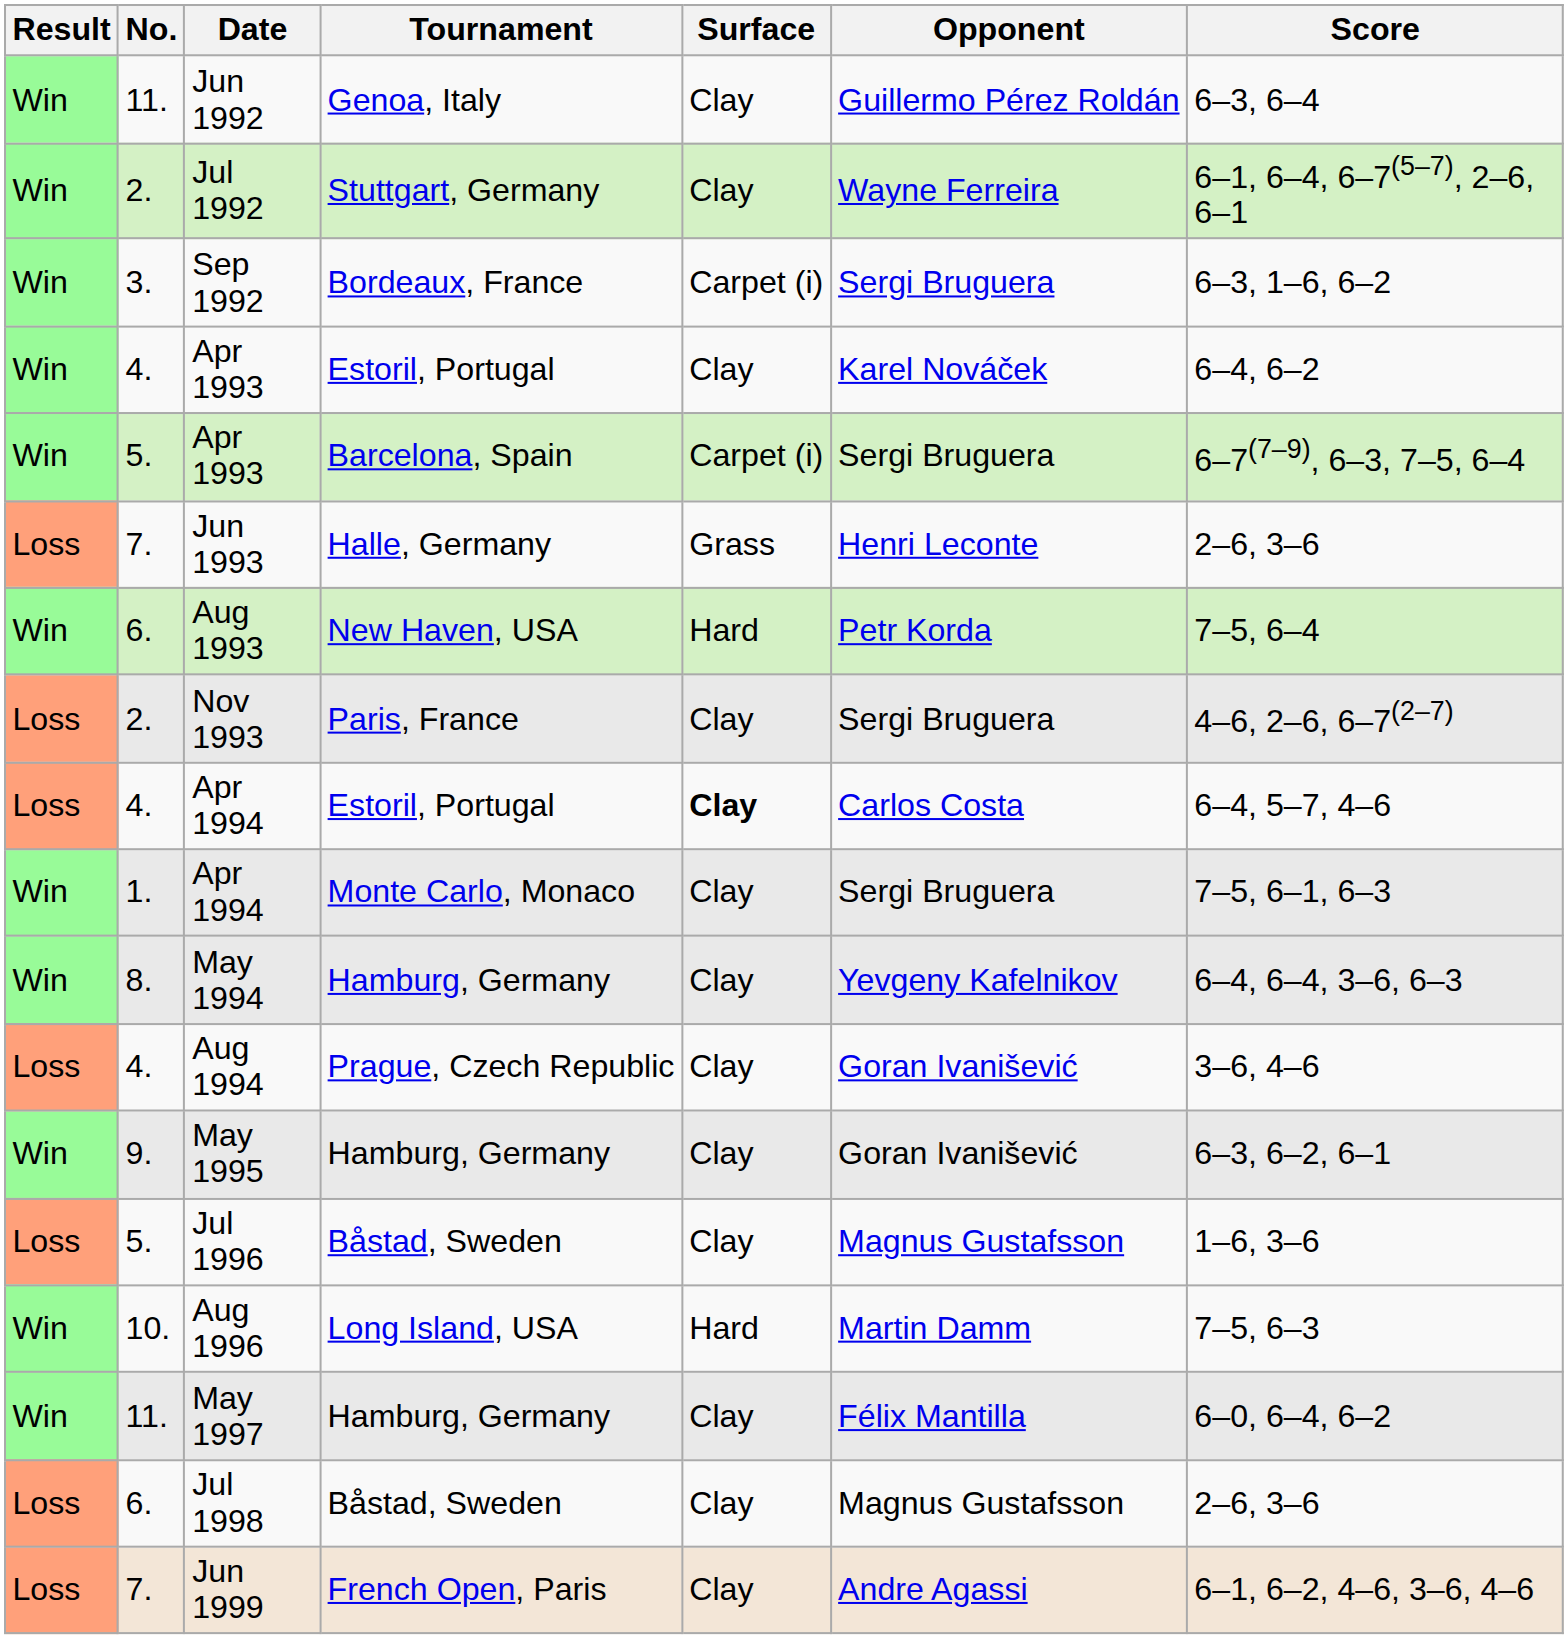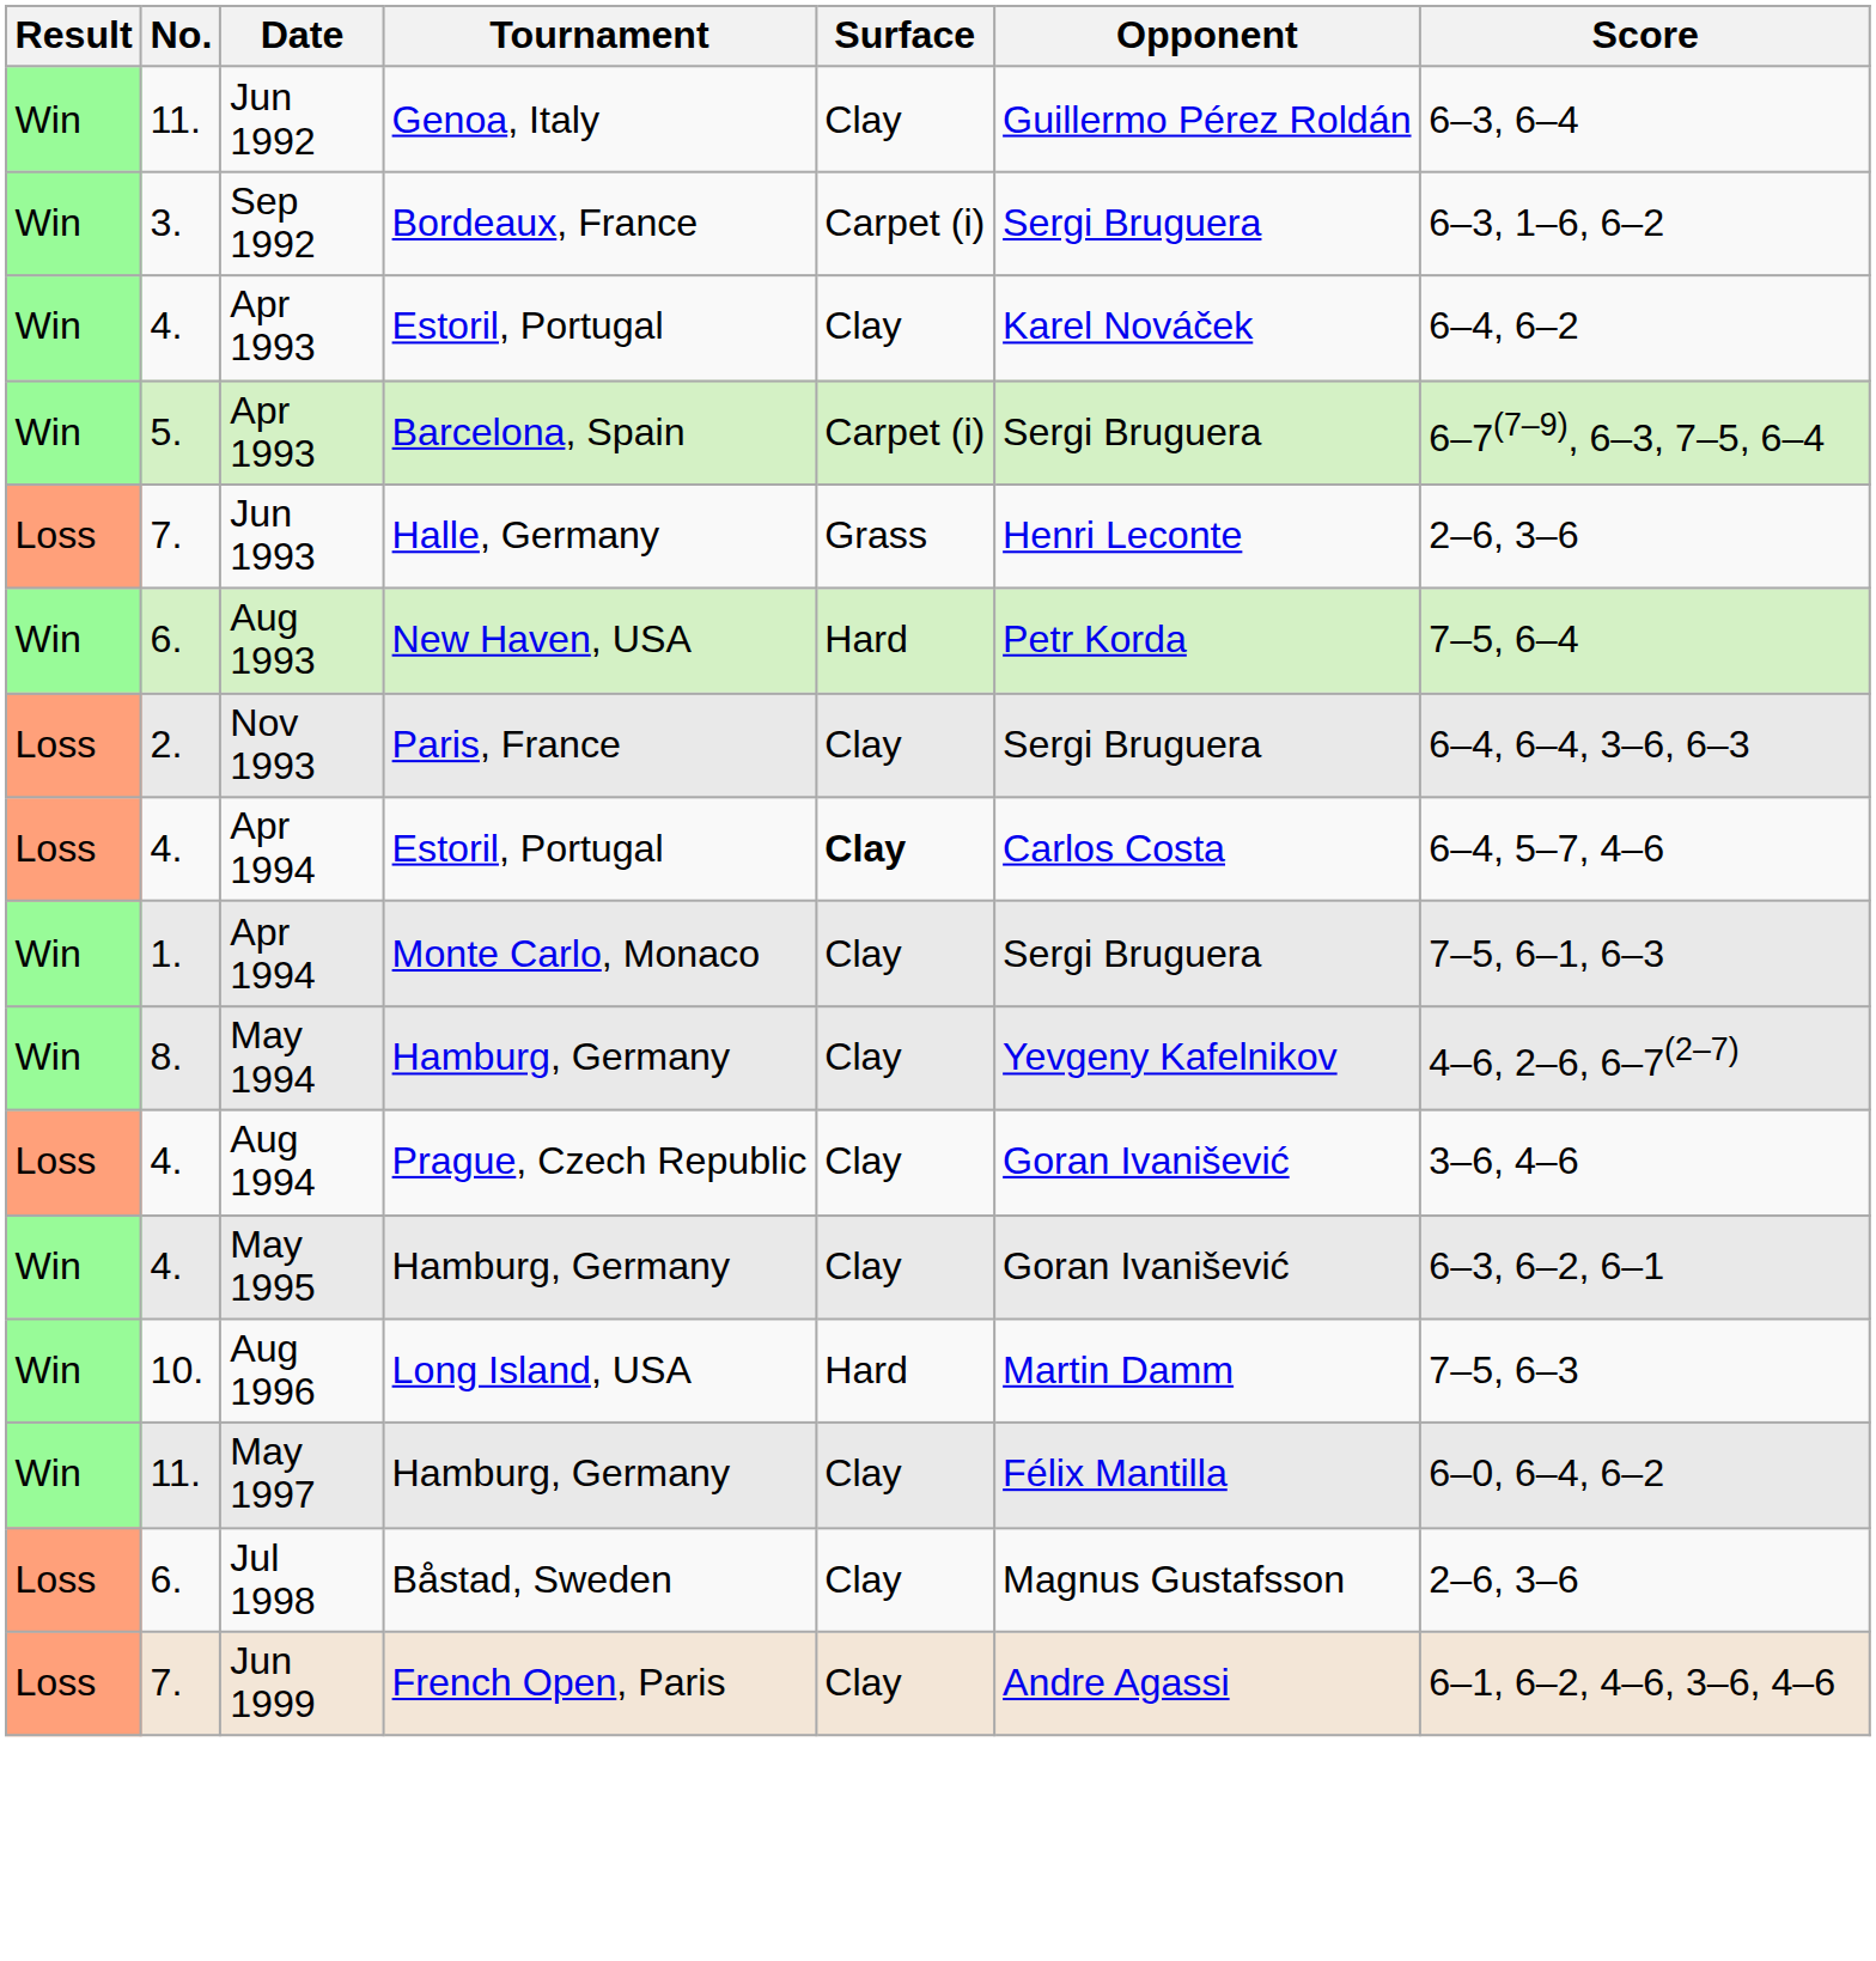- row: Win | 2. | Jul 1992 | Stuttgart, Germany | Clay | Wayne Ferreira | 6–1, 6–4, 6–7(5–7), 2–6, 6–1
Nov 1993 | Score: 4–6, 2–6, 6–7(2–7) -> 6–4, 6–4, 3–6, 6–3
May 1994 | Score: 6–4, 6–4, 3–6, 6–3 -> 4–6, 2–6, 6–7(2–7)
May 1995 | No.: 9. -> 4.
- row: Loss | 5. | Jul 1996 | Båstad, Sweden | Clay | Magnus Gustafsson | 1–6, 3–6
